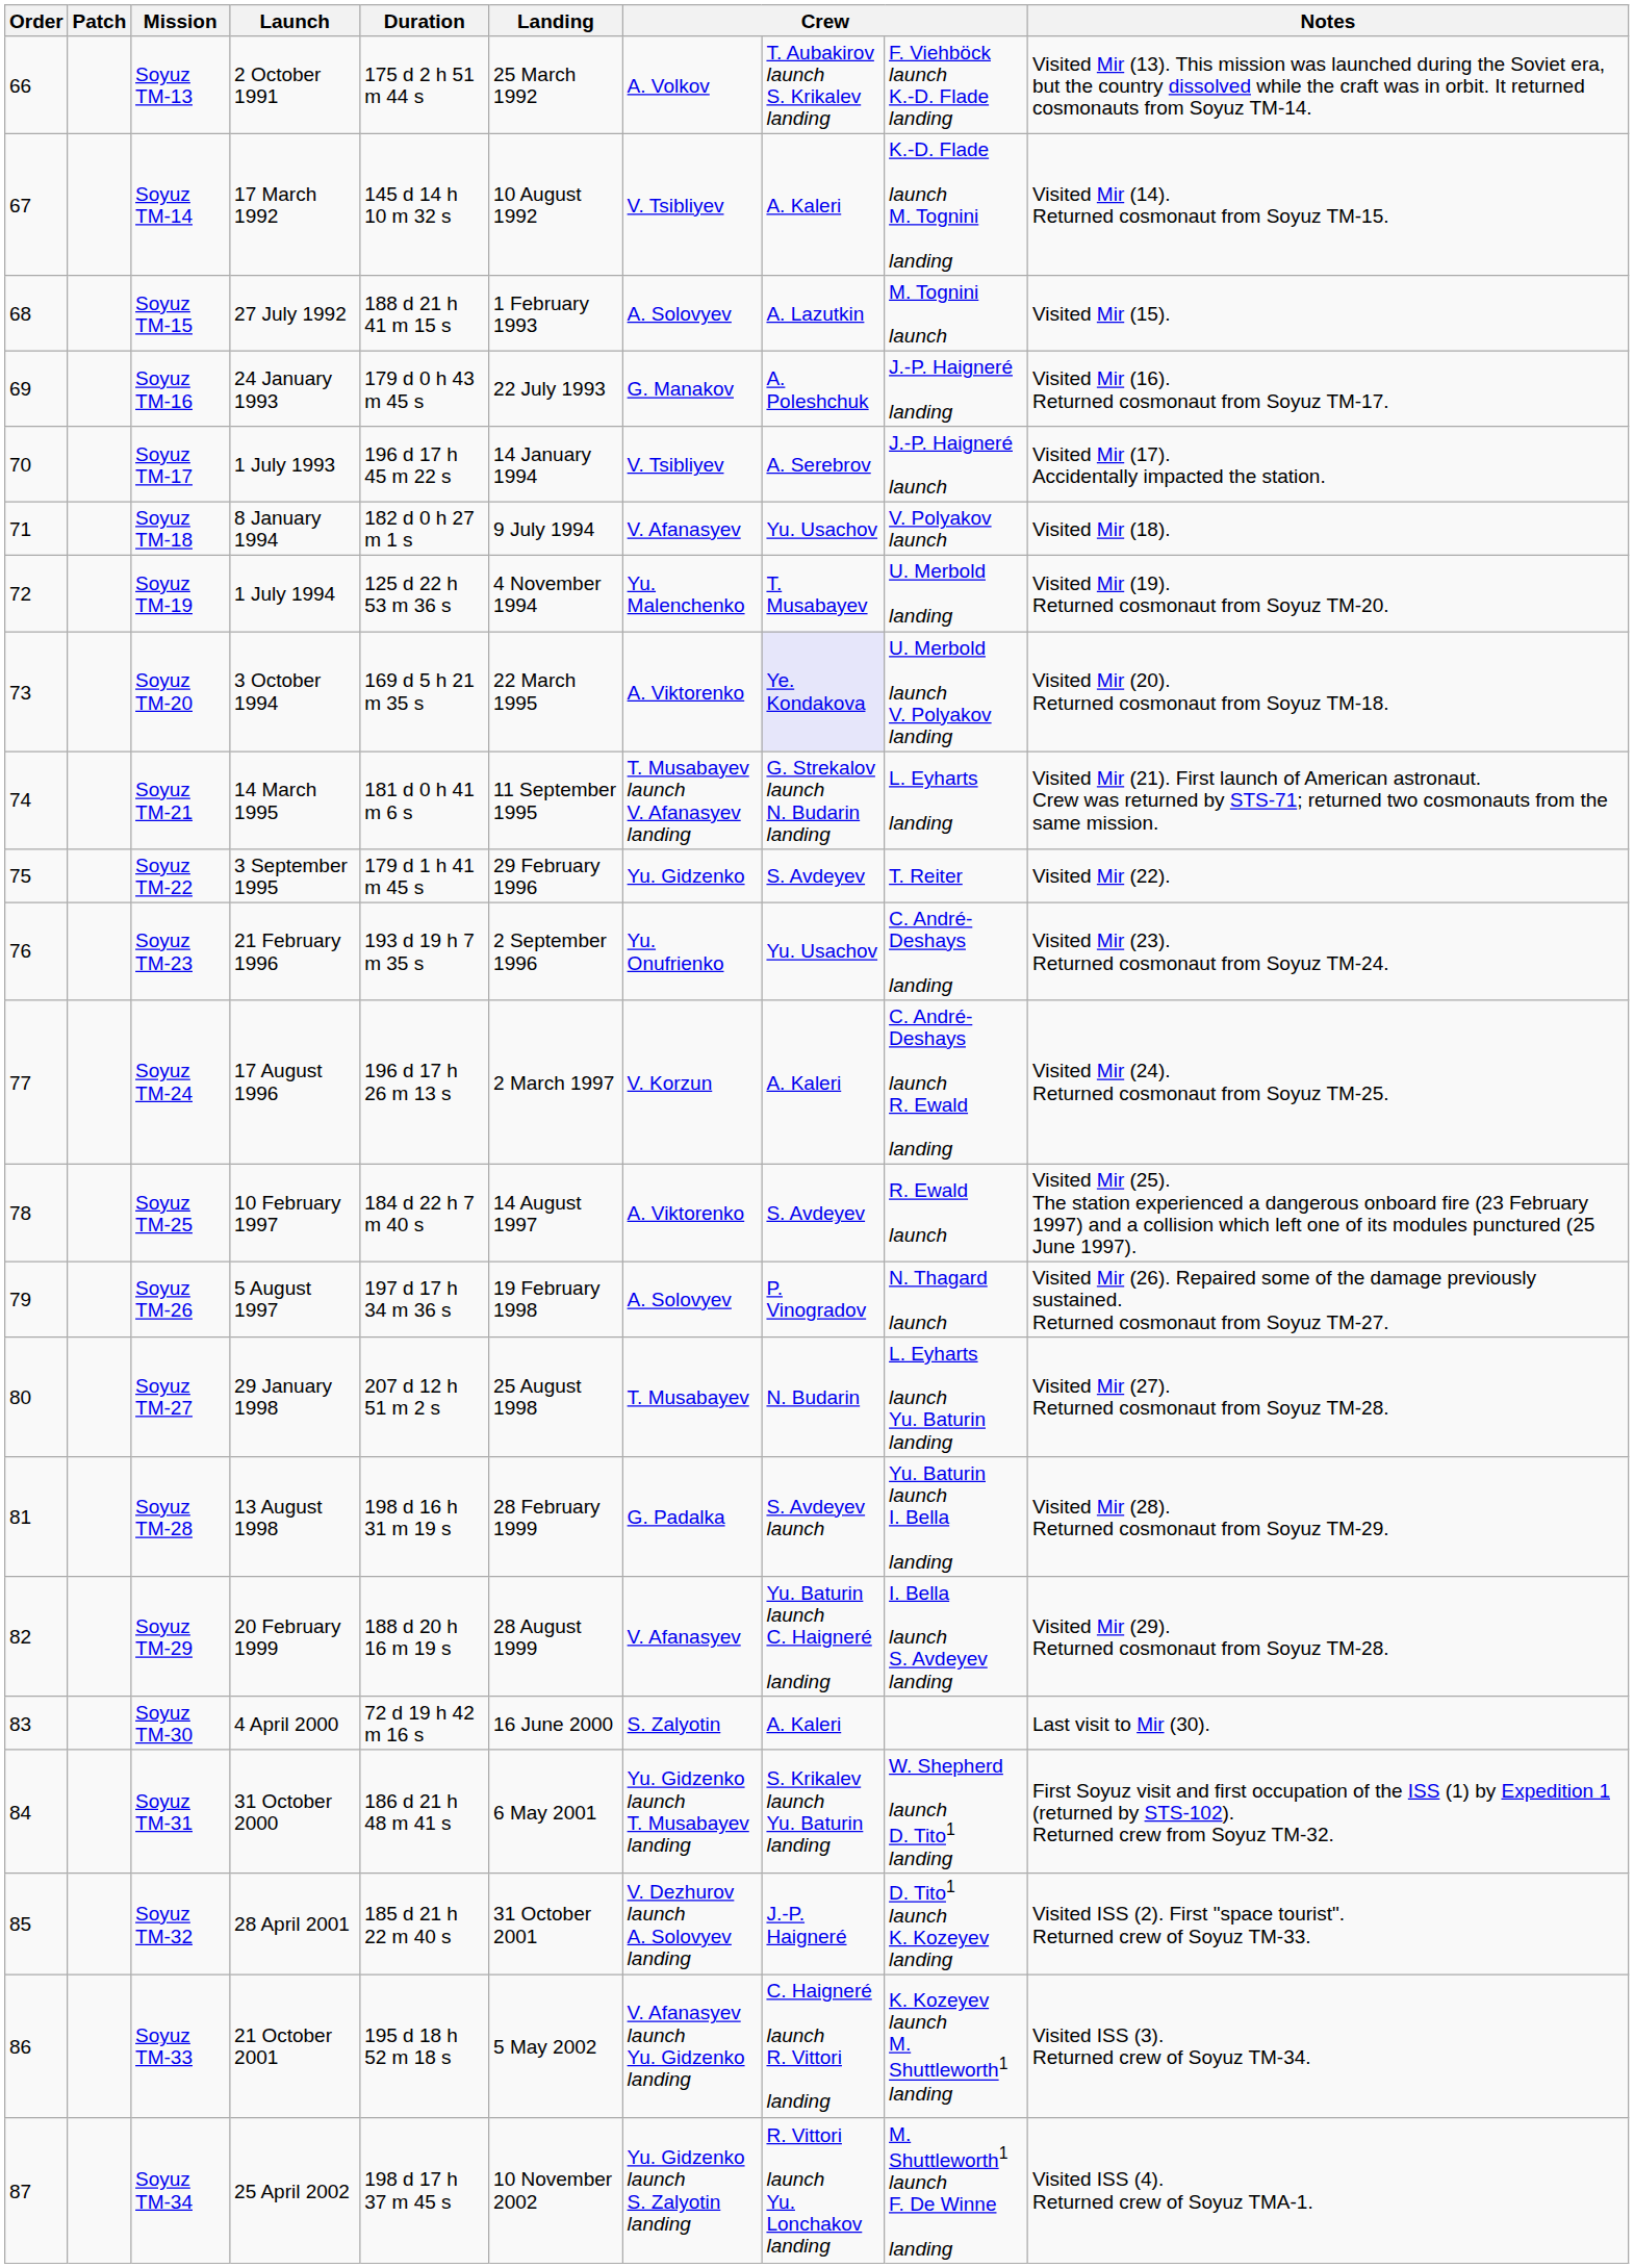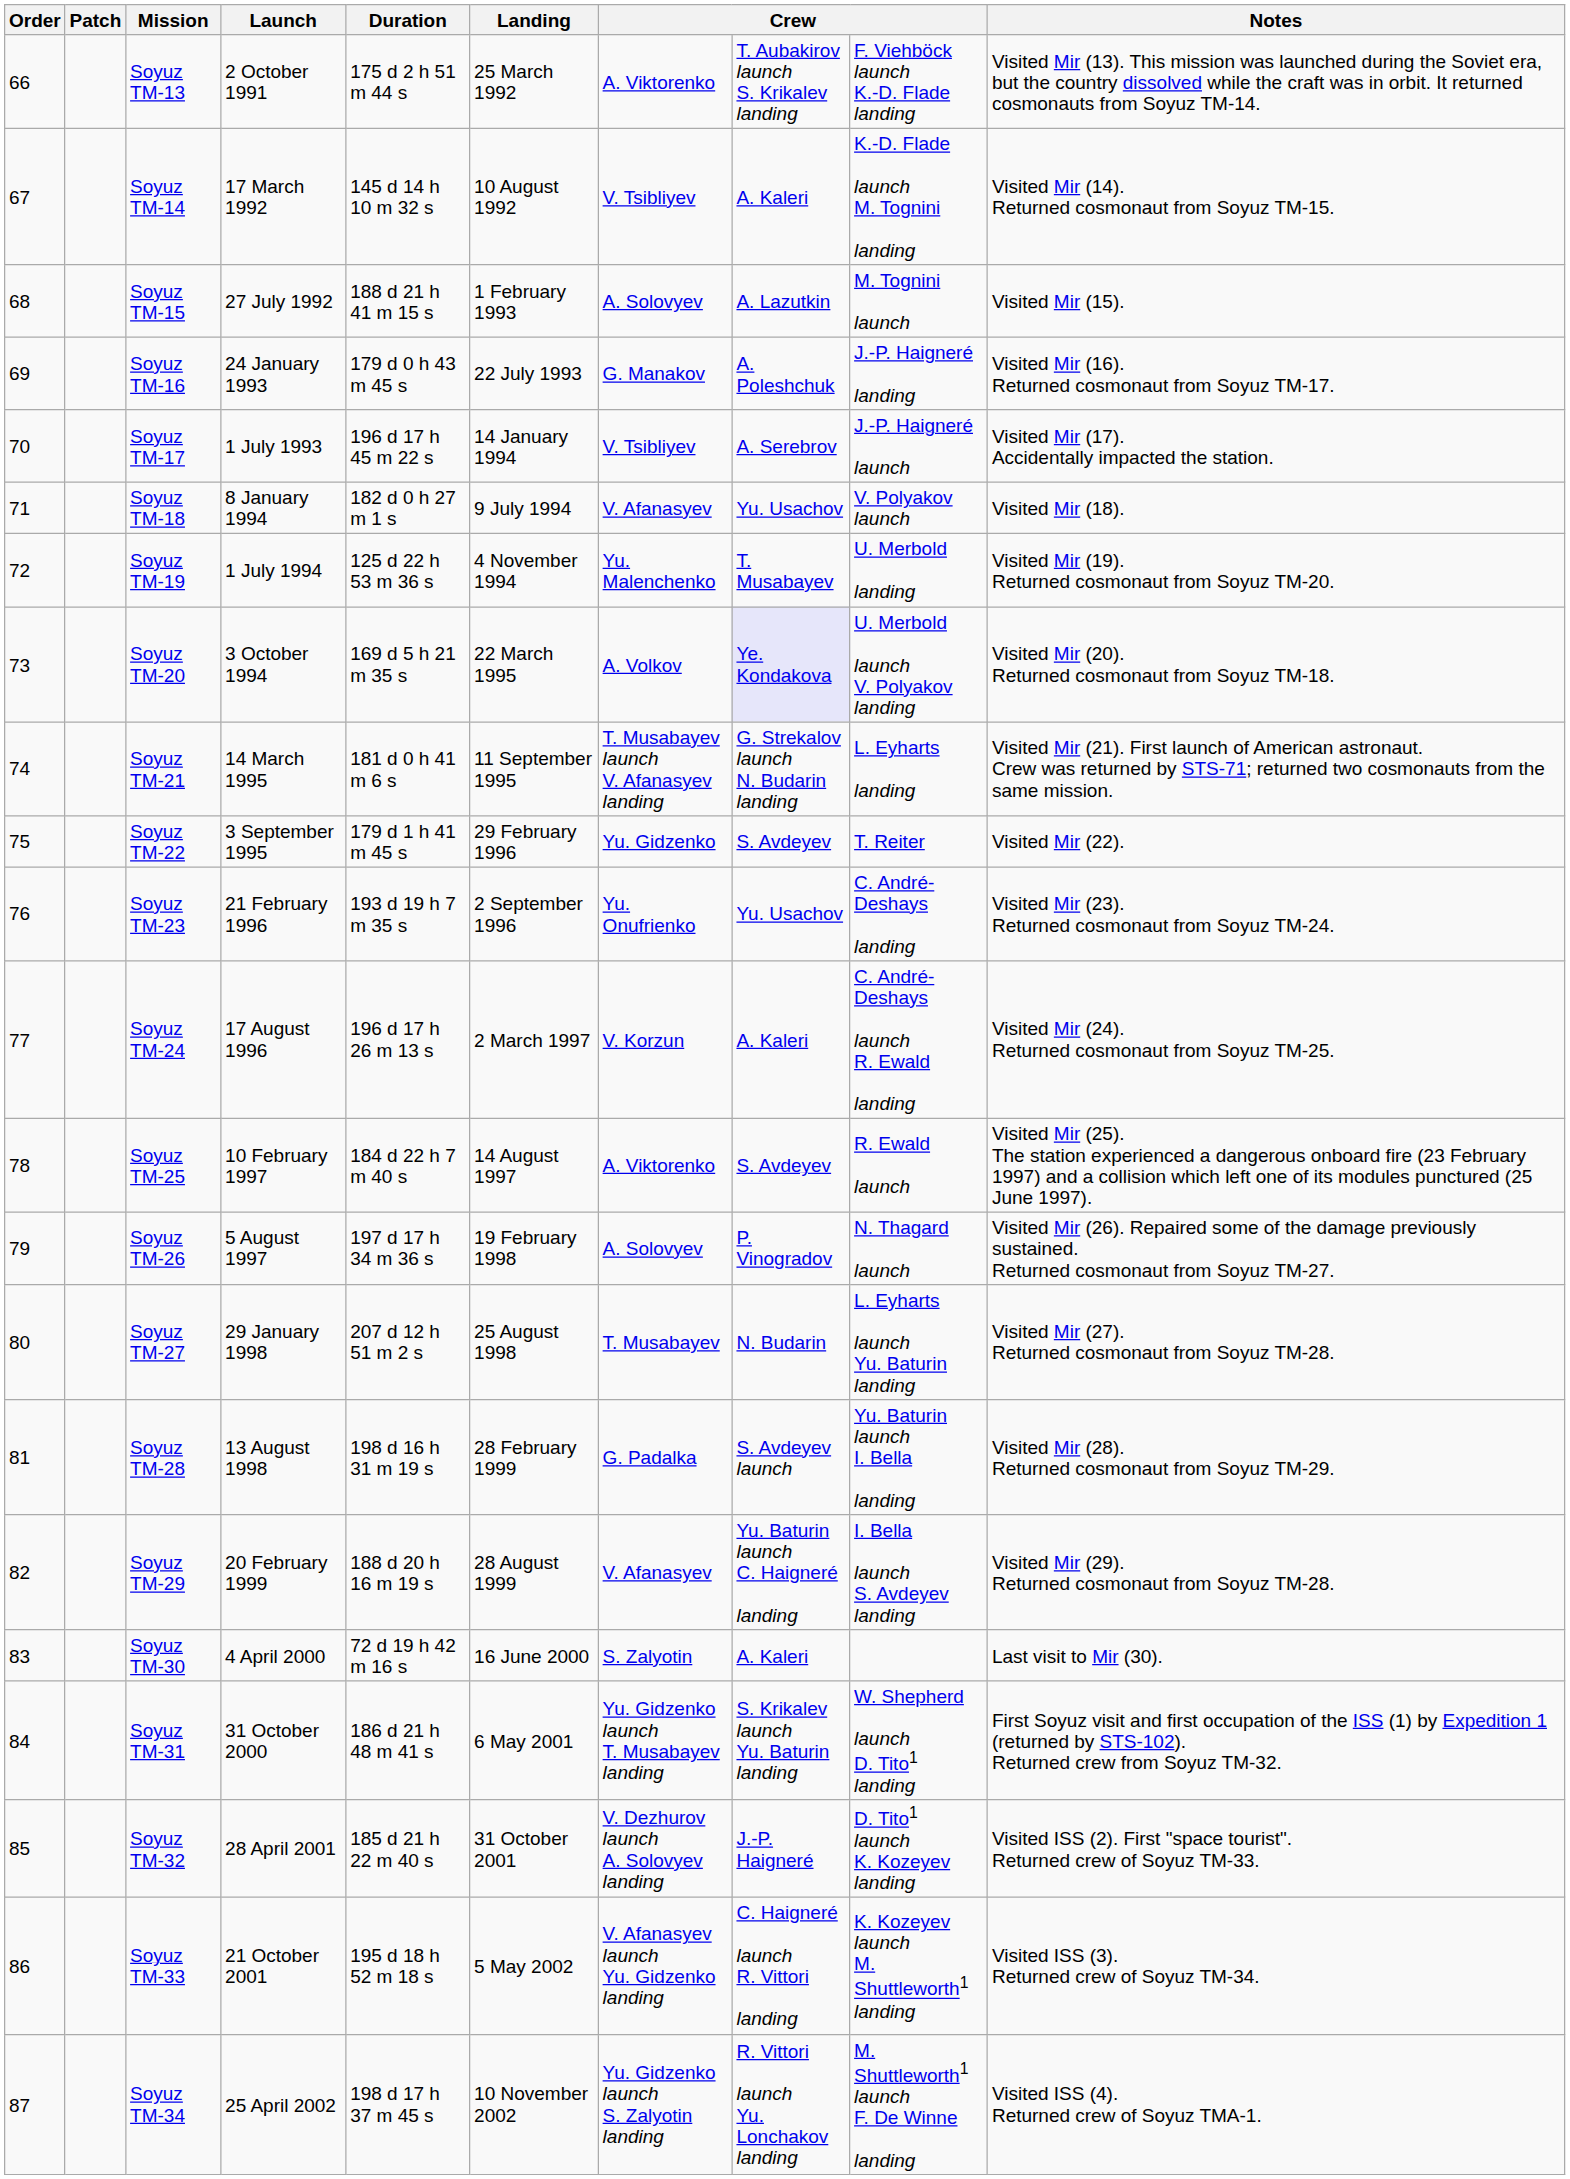Soyuz TM-13 | column 7: A. Volkov -> A. Viktorenko
Soyuz TM-20 | column 7: A. Viktorenko -> A. Volkov
